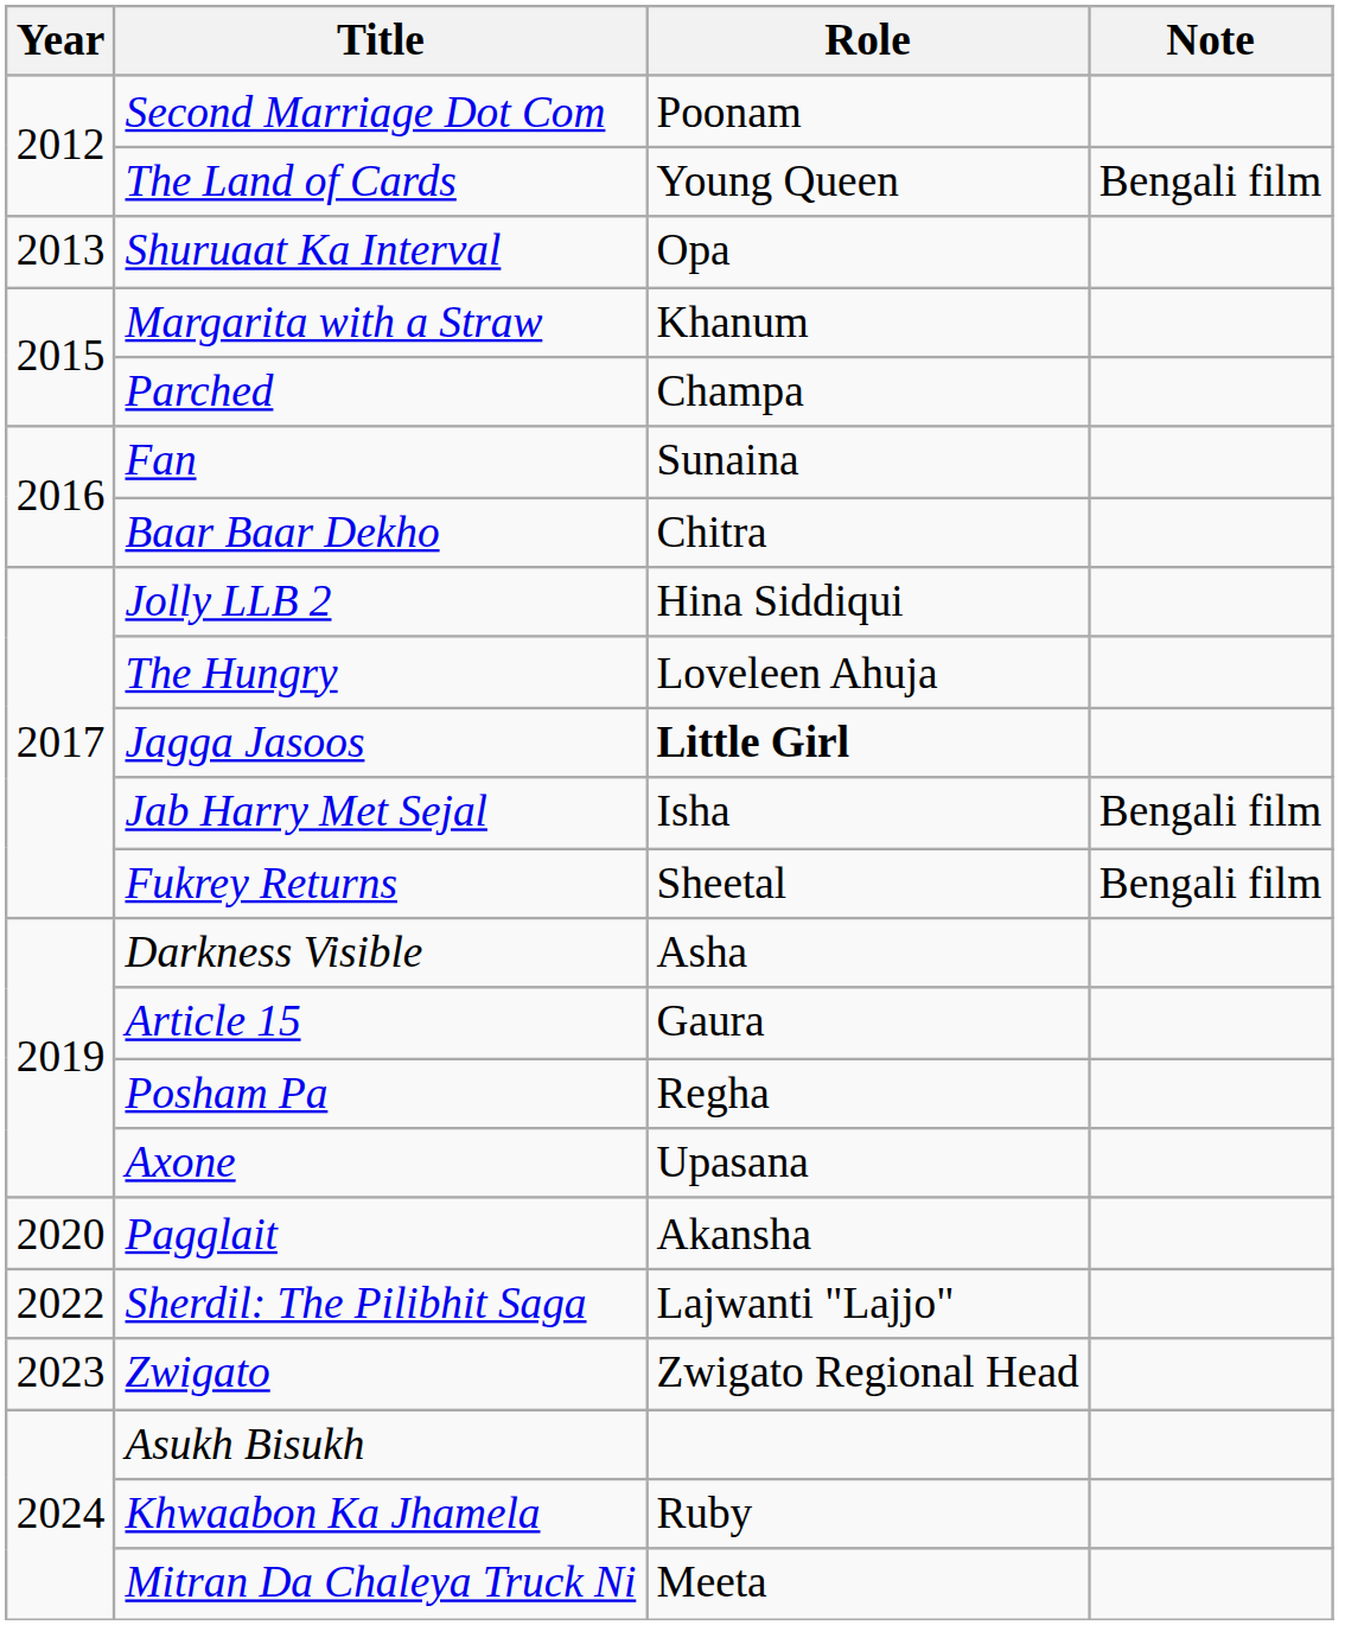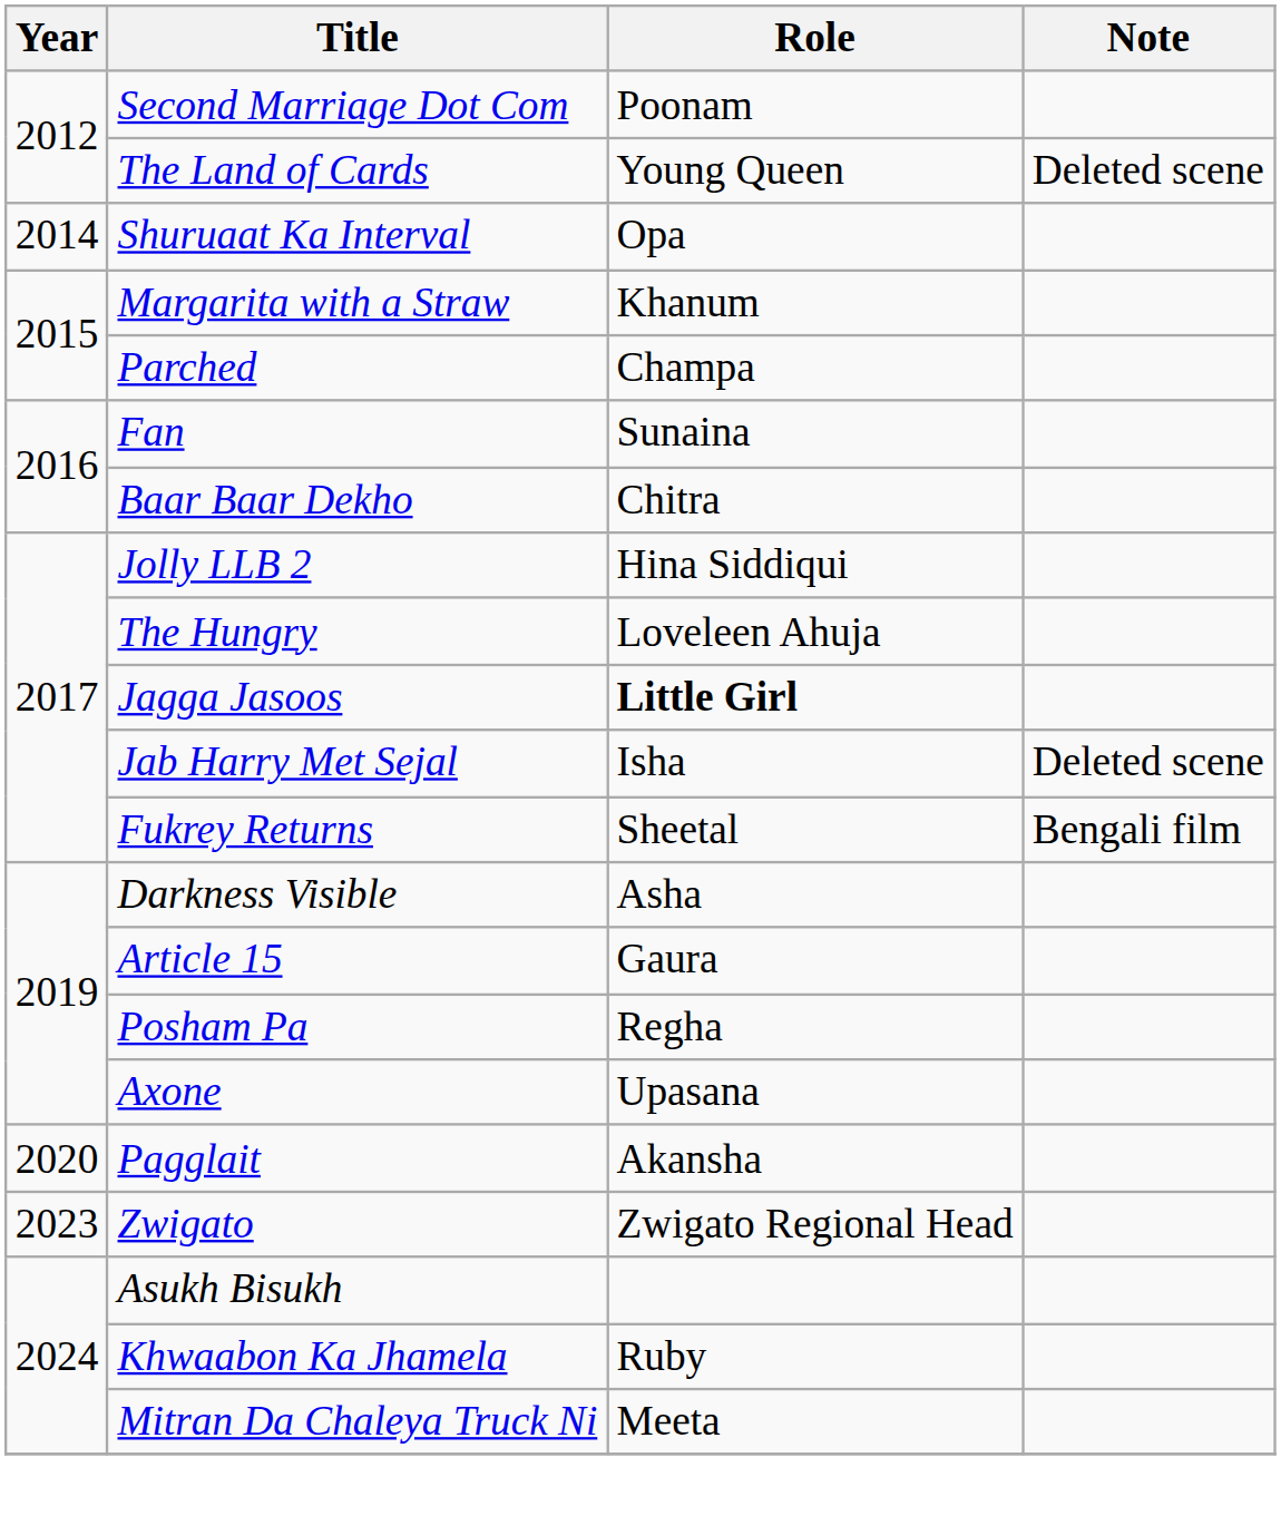The Land of Cards | Note: Bengali film -> Deleted scene
Shuruaat Ka Interval | Year: 2013 -> 2014
Jab Harry Met Sejal | Note: Bengali film -> Deleted scene
- row: 2022 | Sherdil: The Pilibhit Saga | Lajwanti "Lajjo"
